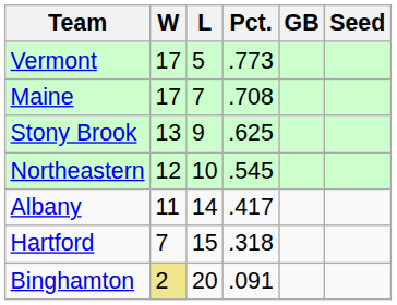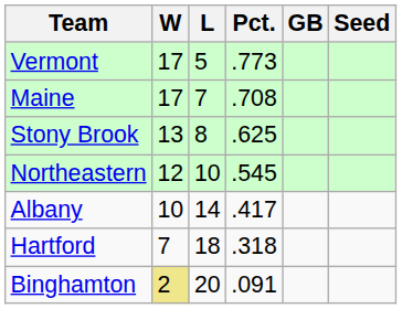Stony Brook | L: 9 -> 8
Albany | W: 11 -> 10
Hartford | L: 15 -> 18
